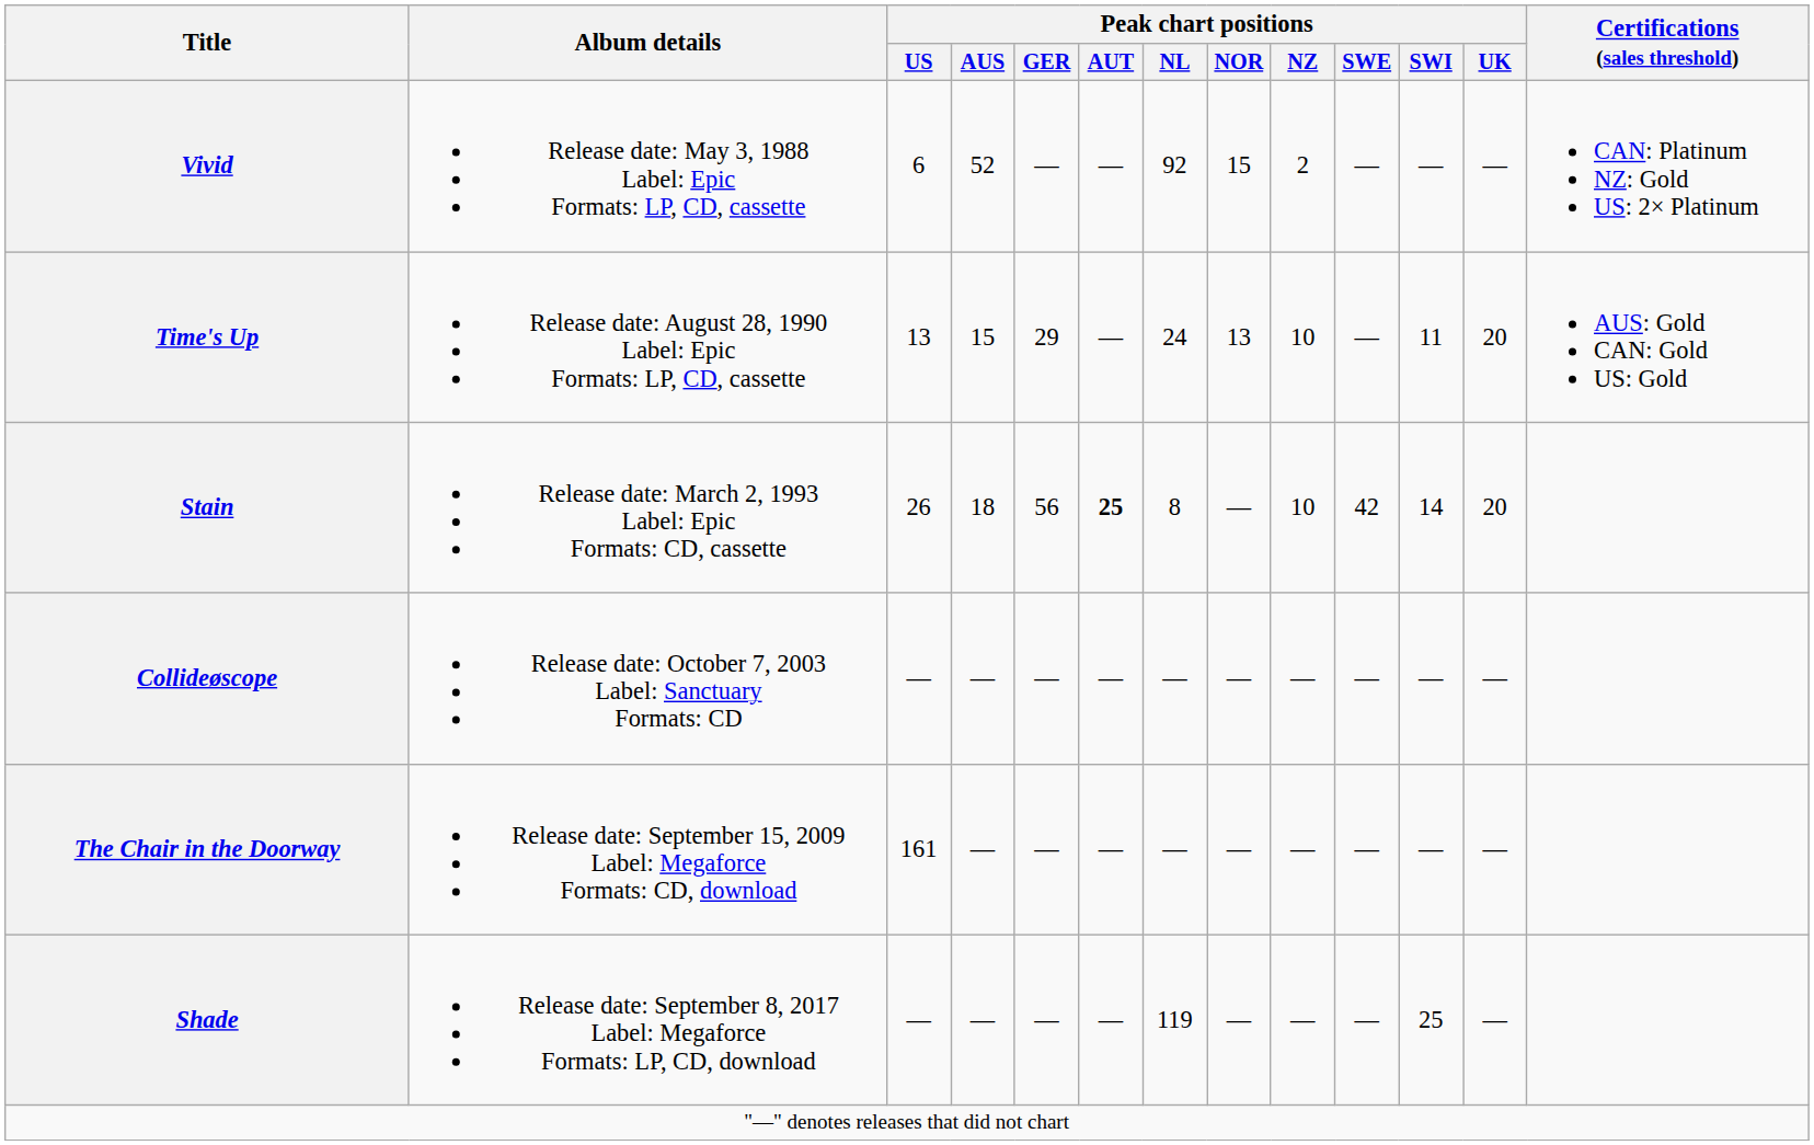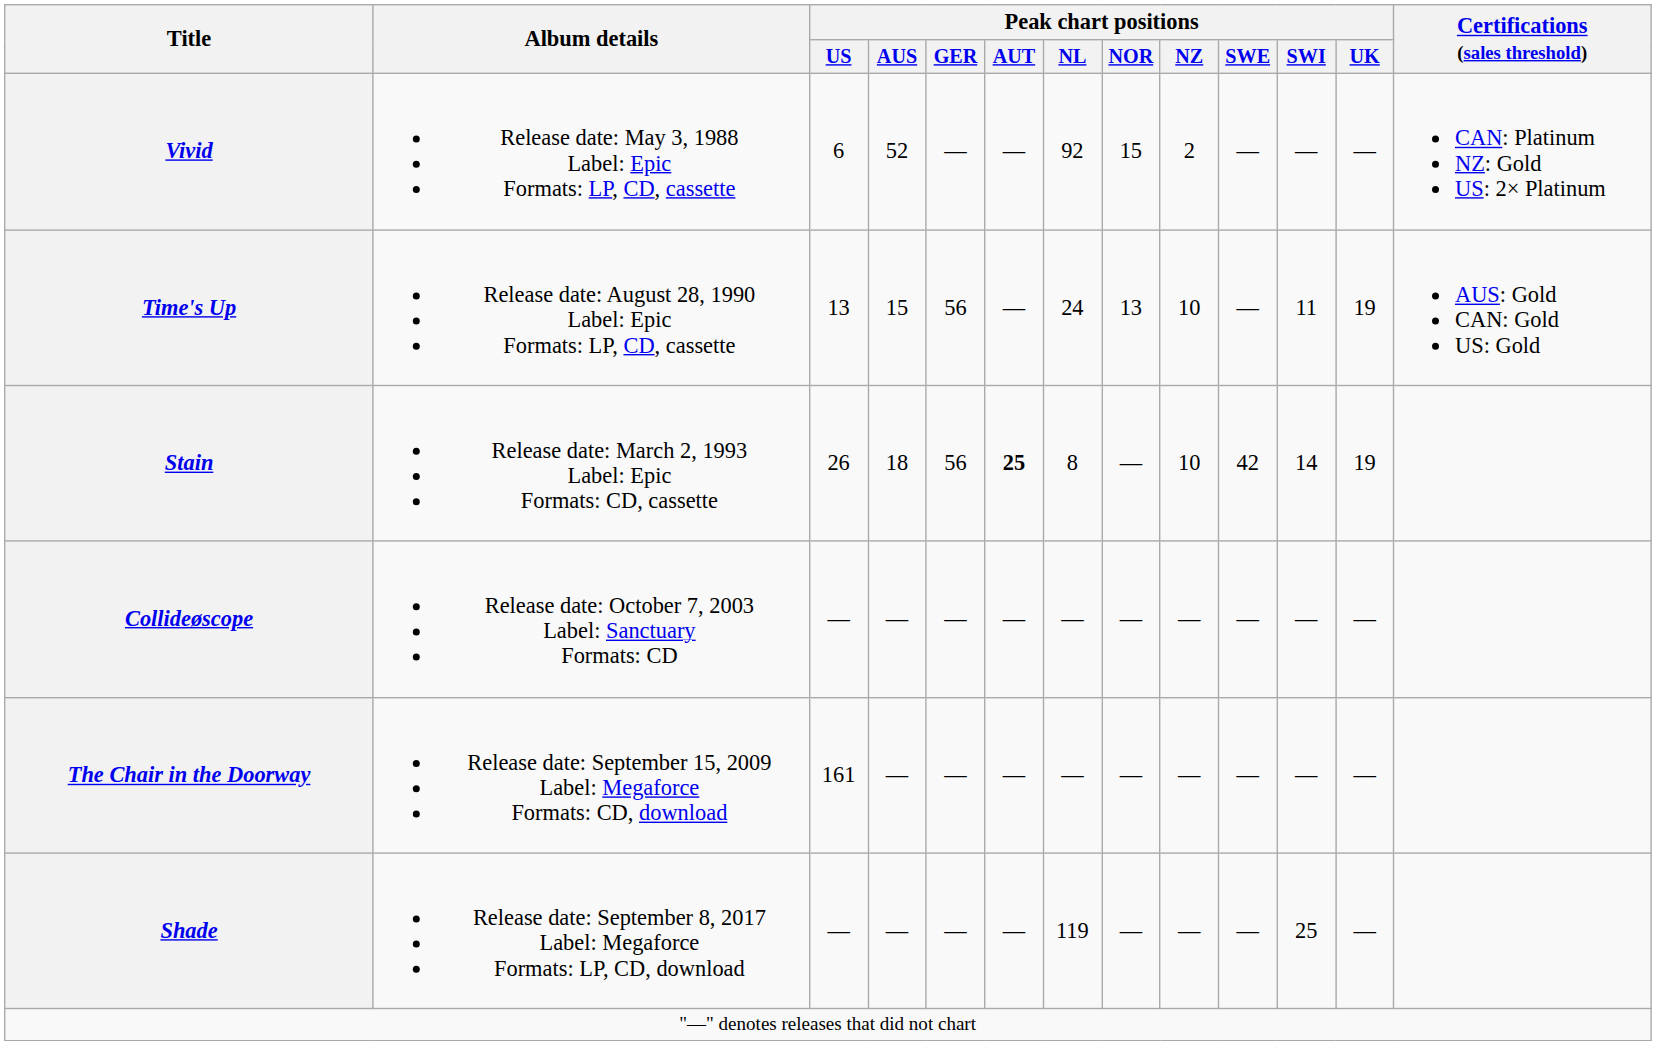Time's Up | Peak chart positions / GER: 29 -> 56
Time's Up | Peak chart positions / UK: 20 -> 19
Stain | Peak chart positions / UK: 20 -> 19
